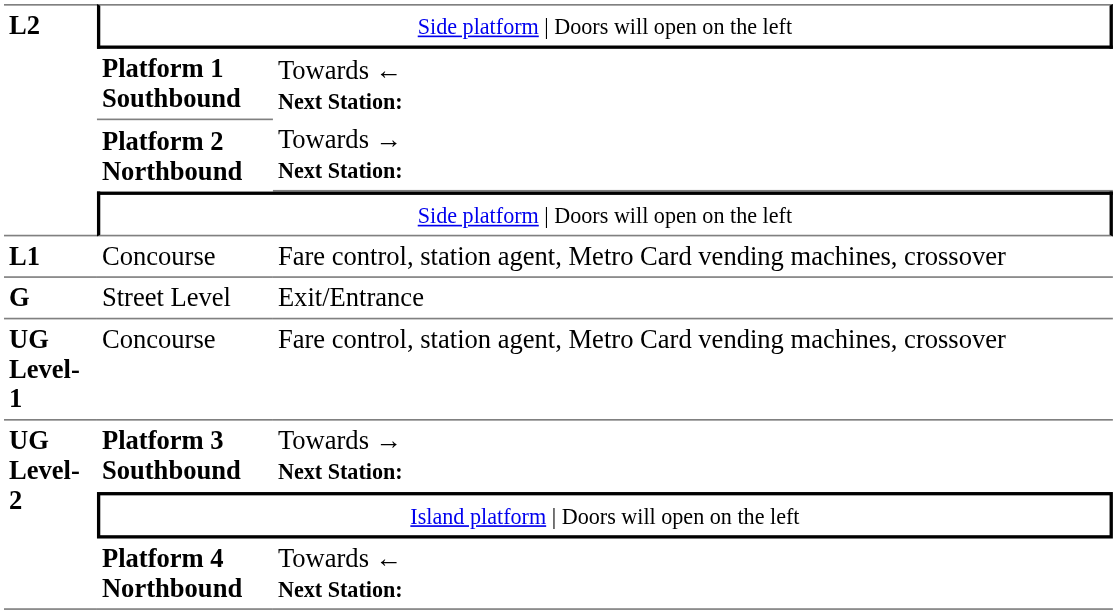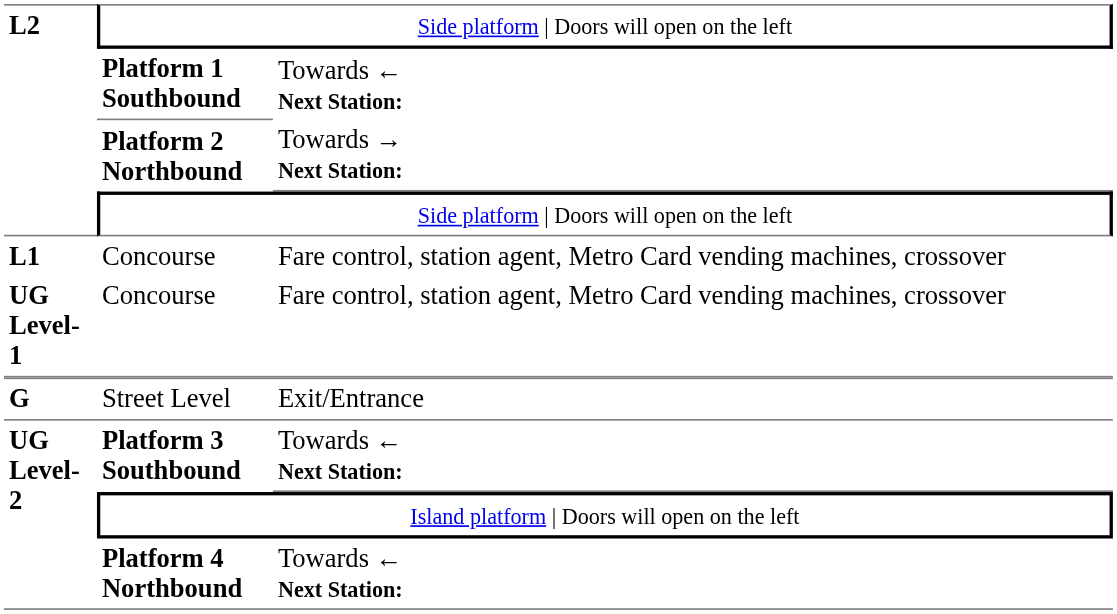rows swapped: Street Level <-> UG Level-1 / Concourse
Platform 3 Southbound | column 3: Towards → Next Station: -> Towards ← Next Station:
